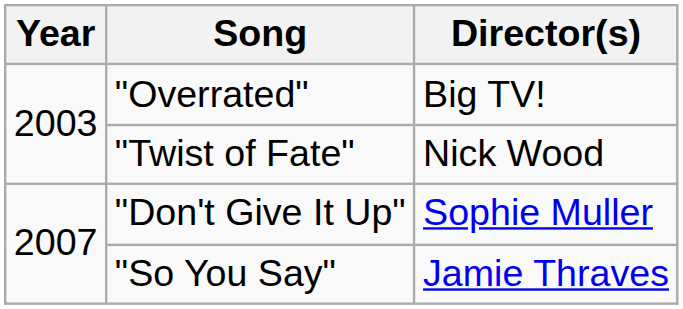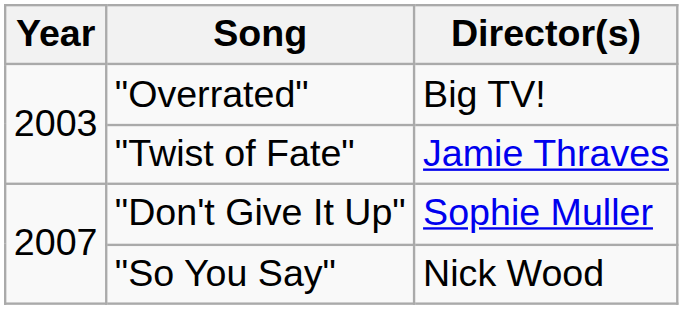"Twist of Fate" | Director(s): Nick Wood -> Jamie Thraves
"So You Say" | Director(s): Jamie Thraves -> Nick Wood
